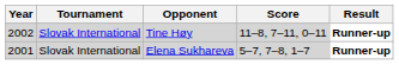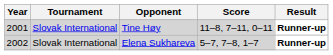Tine Høy | Year: 2002 -> 2001
Elena Sukhareva | Year: 2001 -> 2002
